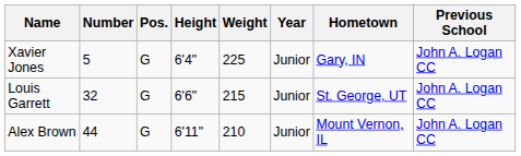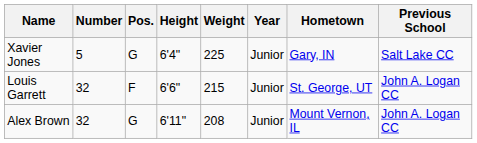Xavier Jones | Previous School: John A. Logan CC -> Salt Lake CC
Louis Garrett | Pos.: G -> F
Alex Brown | Number: 44 -> 32
Alex Brown | Weight: 210 -> 208
